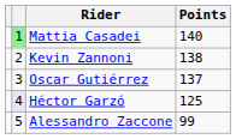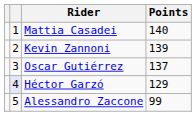Mattia Casadei | column 2: lightgreen background -> no background
Kevin Zannoni | Points: 138 -> 139
Héctor Garzó | Points: 125 -> 129
